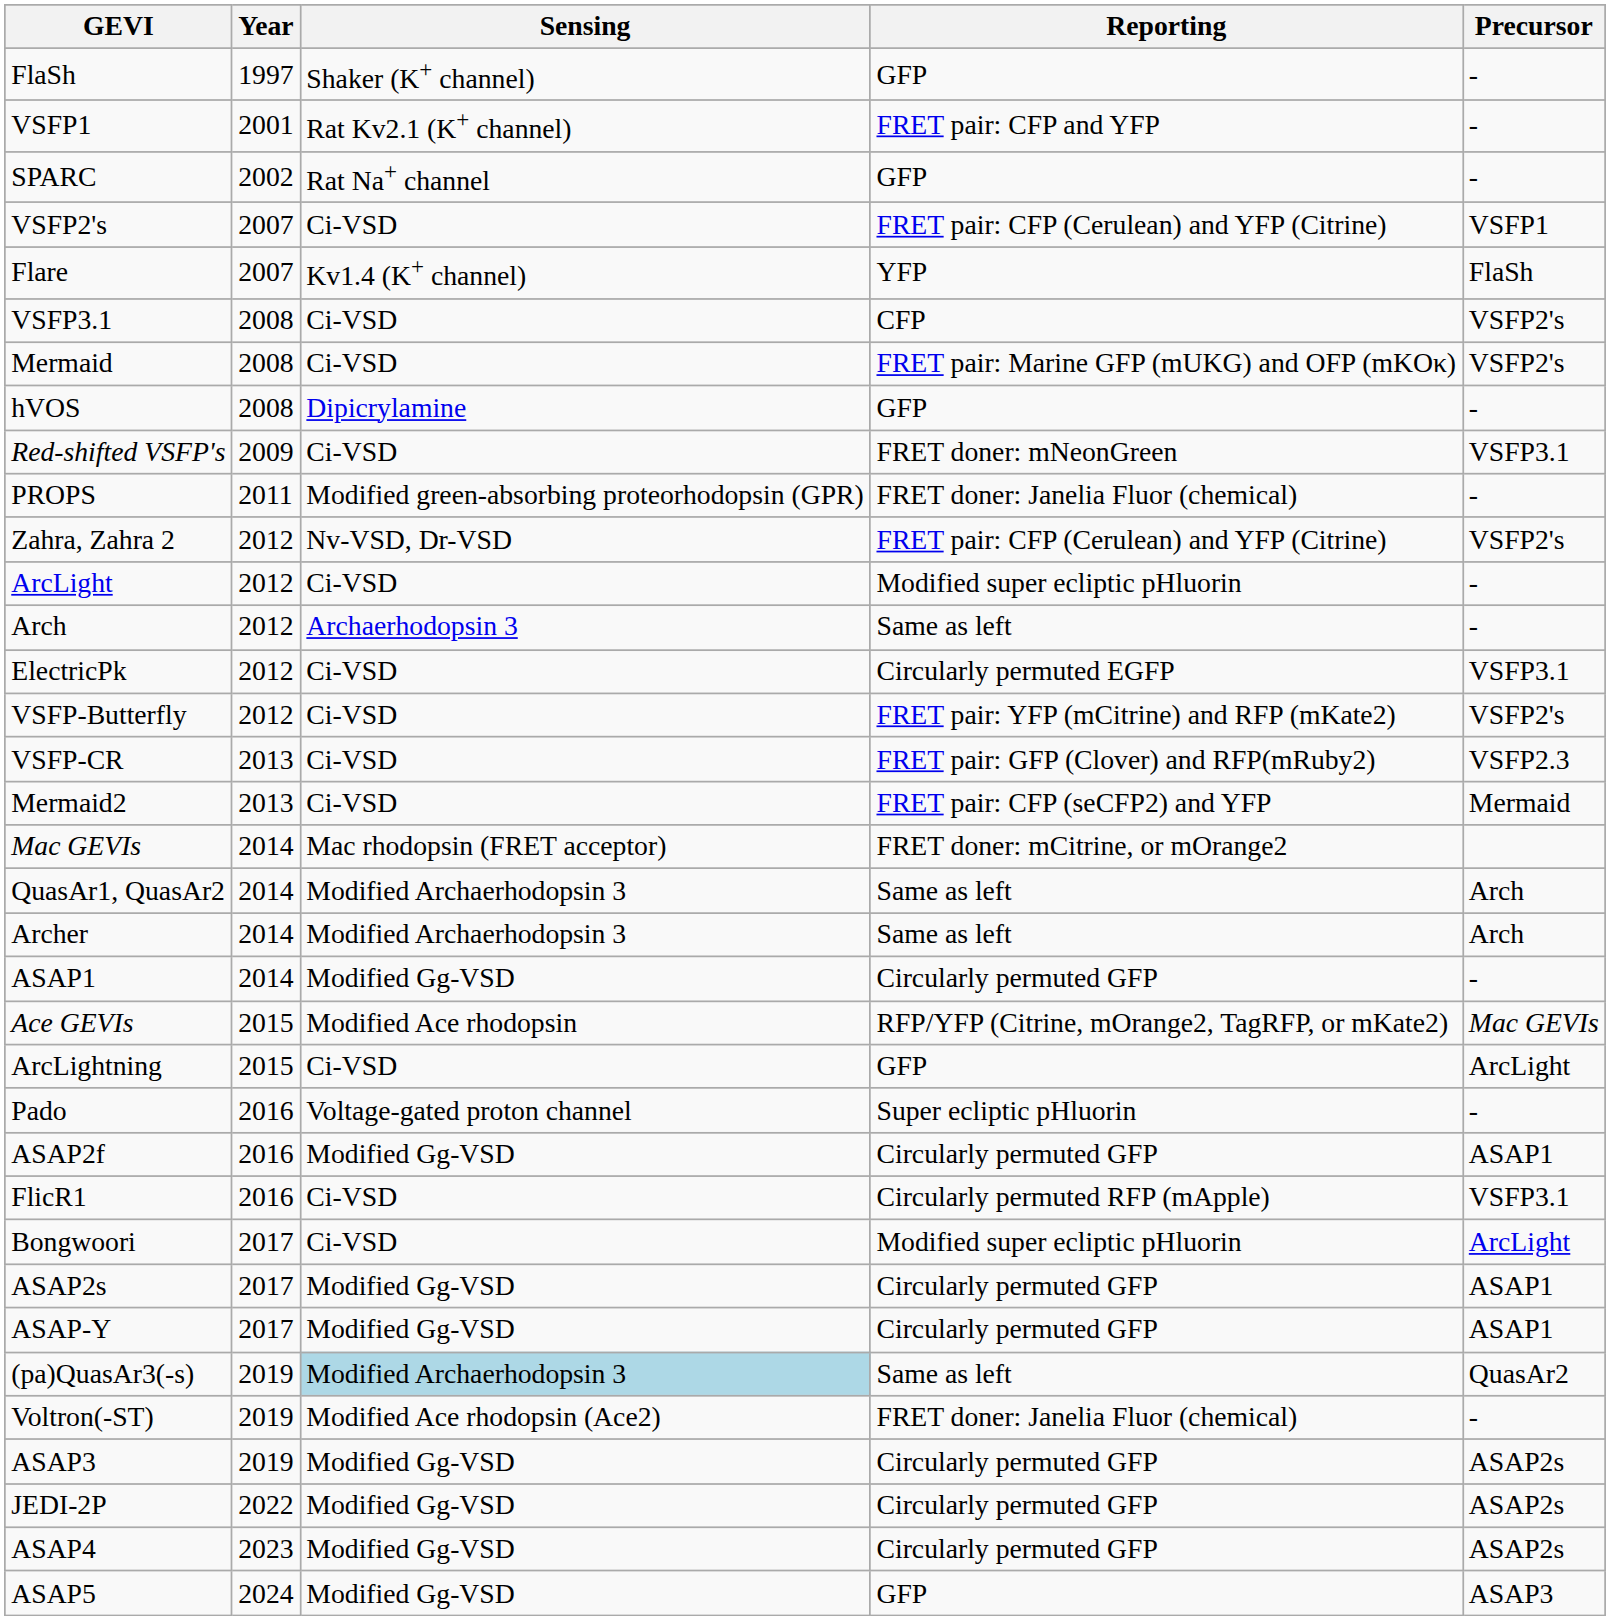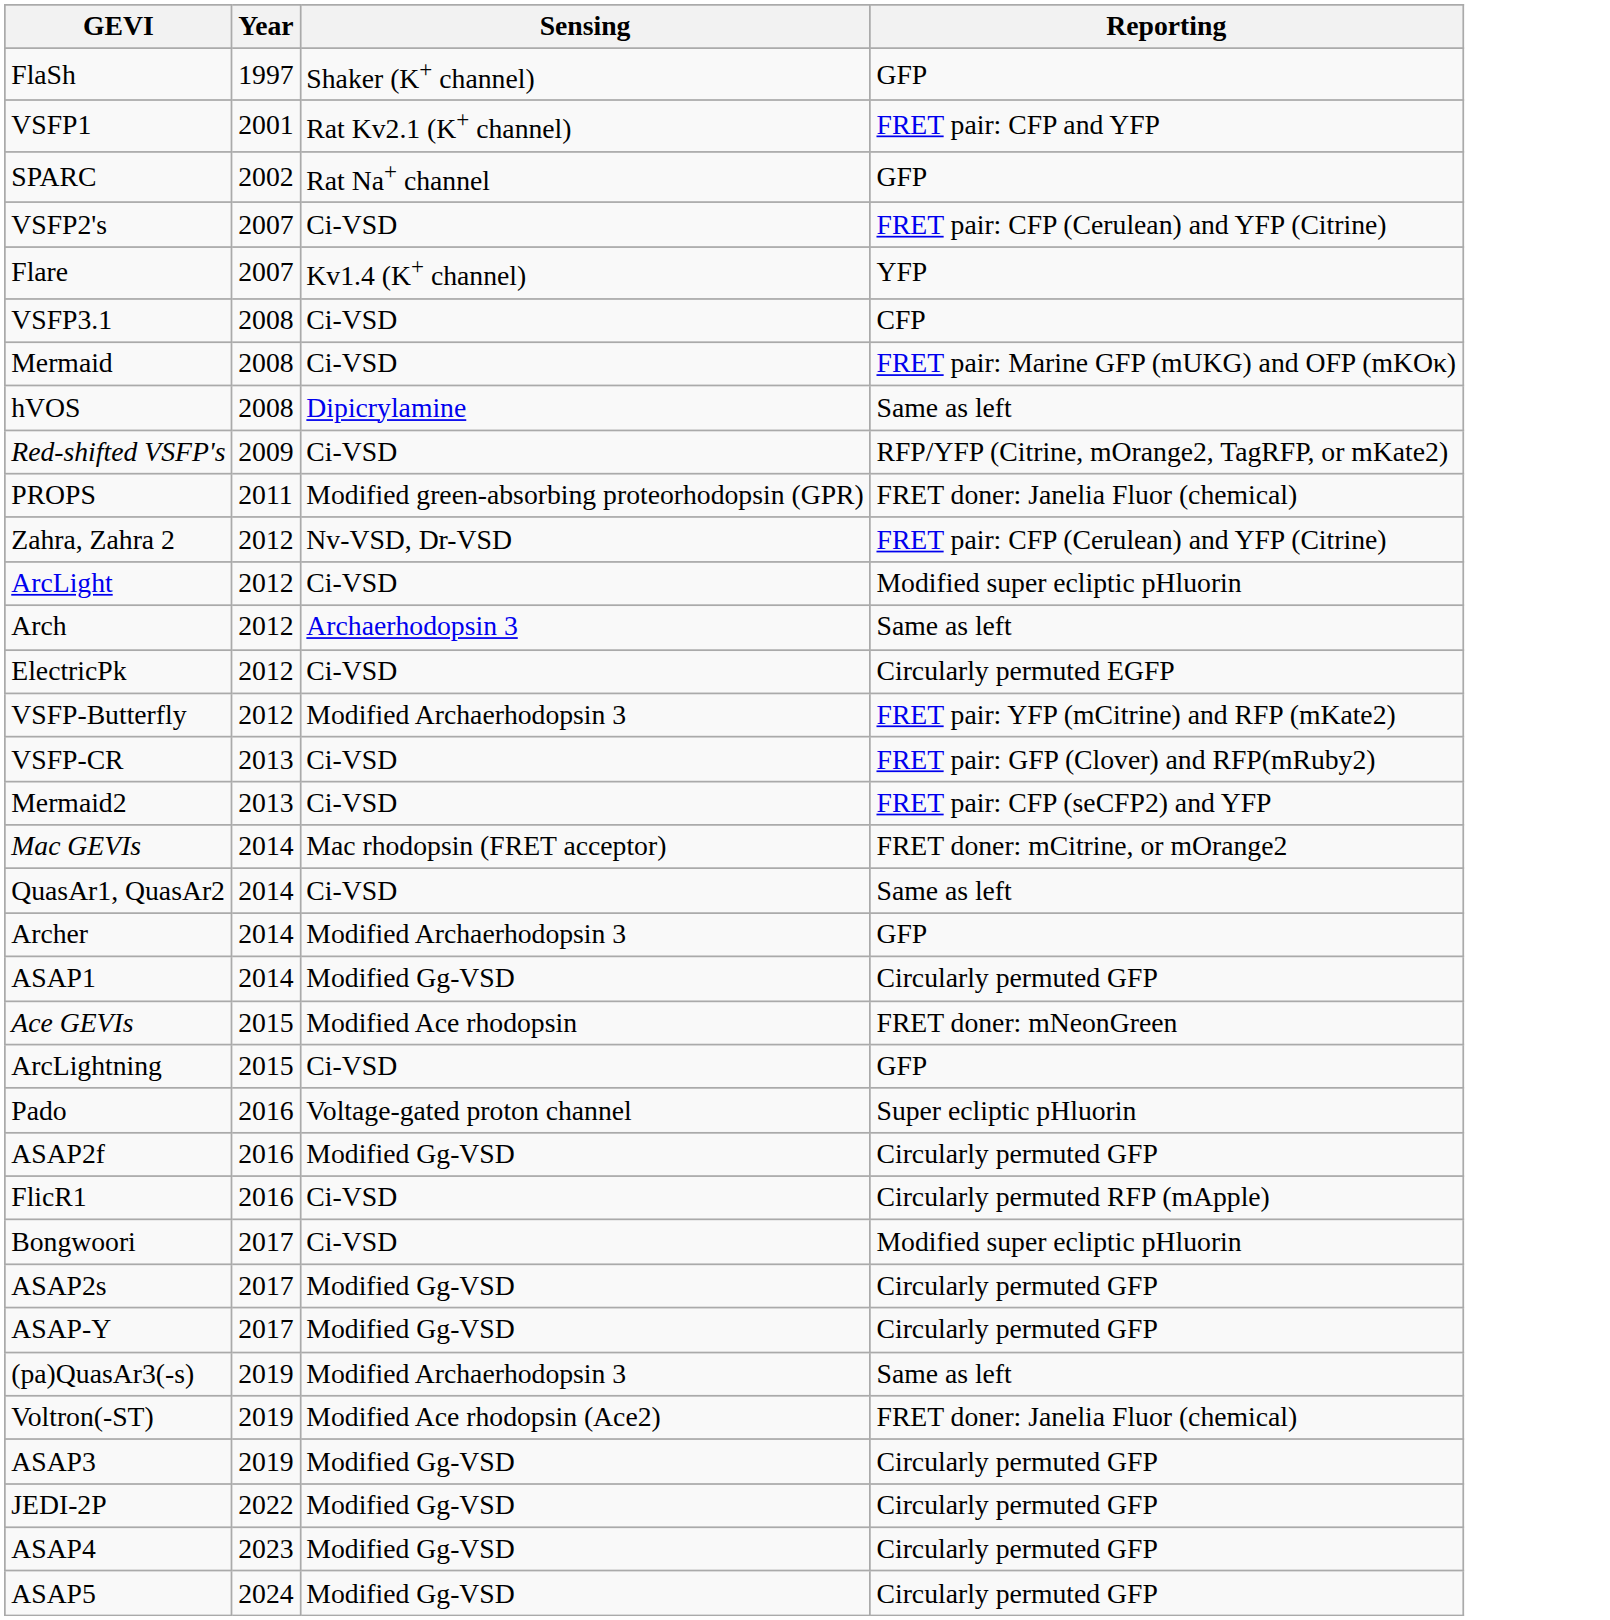- column: Precursor | - | - | - | VSFP1 | FlaSh | VSFP2's | VSFP2's | - | VSFP3.1 | - | VSFP2's | - | - | VSFP3.1 | VSFP2's | VSFP2.3 | Mermaid | Arch | Arch | - | Mac GEVIs | ArcLight | - | ASAP1 | VSFP3.1 | ArcLight | ASAP1 | ASAP1 | QuasAr2 | - | ASAP2s | ASAP2s | ASAP2s | ASAP3
hVOS | Reporting: GFP -> Same as left
Red-shifted VSFP's | Reporting: FRET doner: mNeonGreen -> RFP/YFP (Citrine, mOrange2, TagRFP, or mKate2)
VSFP-Butterfly | Sensing: Ci-VSD -> Modified Archaerhodopsin 3
QuasAr1, QuasAr2 | Sensing: Modified Archaerhodopsin 3 -> Ci-VSD
Archer | Reporting: Same as left -> GFP
Ace GEVIs | Reporting: RFP/YFP (Citrine, mOrange2, TagRFP, or mKate2) -> FRET doner: mNeonGreen
(pa)QuasAr3(-s) | Sensing: lightblue background -> no background
ASAP5 | Reporting: GFP -> Circularly permuted GFP
